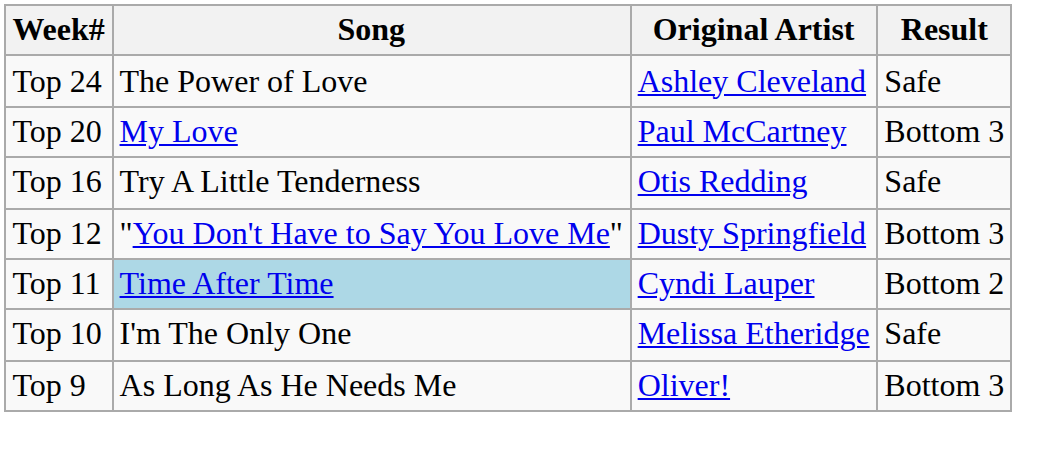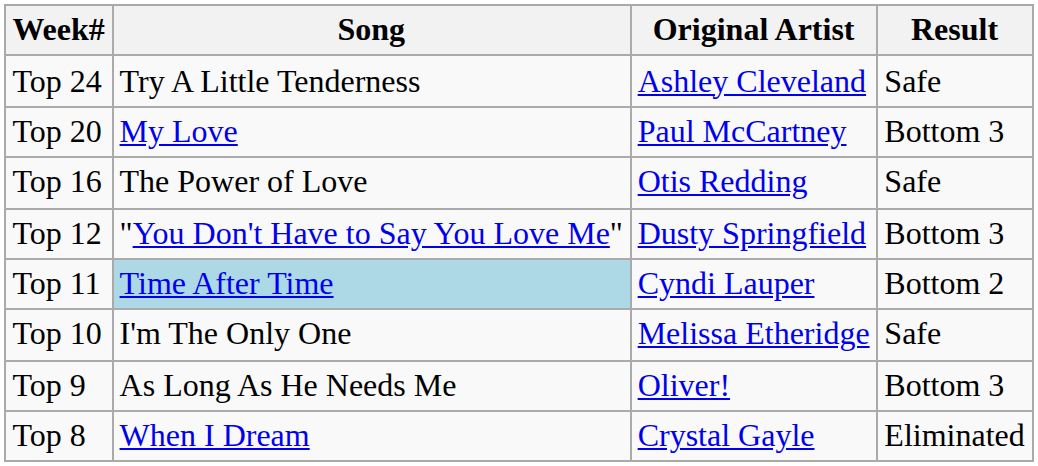Top 24 | Song: The Power of Love -> Try A Little Tenderness
Top 16 | Song: Try A Little Tenderness -> The Power of Love
+ row: Top 8 | When I Dream | Crystal Gayle | Eliminated
